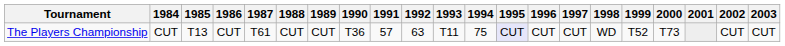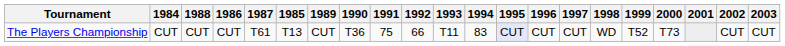columns swapped: 1985 <-> 1988
The Players Championship | 1991: 57 -> 75
The Players Championship | 1992: 63 -> 66
The Players Championship | 1994: 75 -> 83
